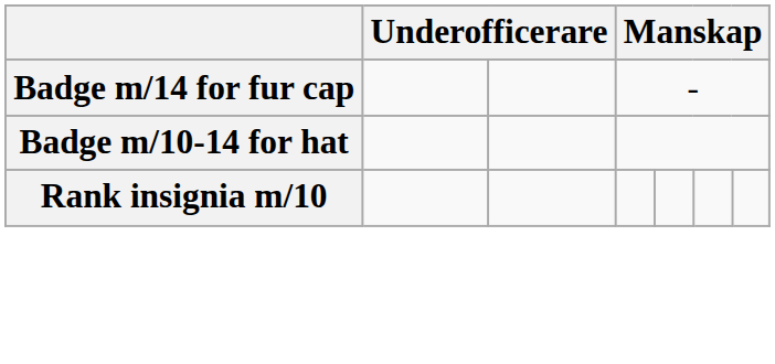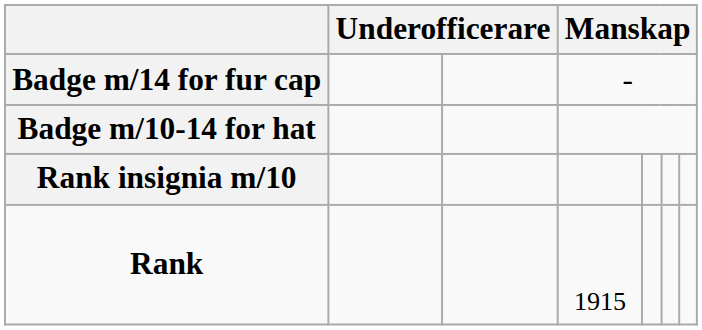+ row: Rank | 1915
